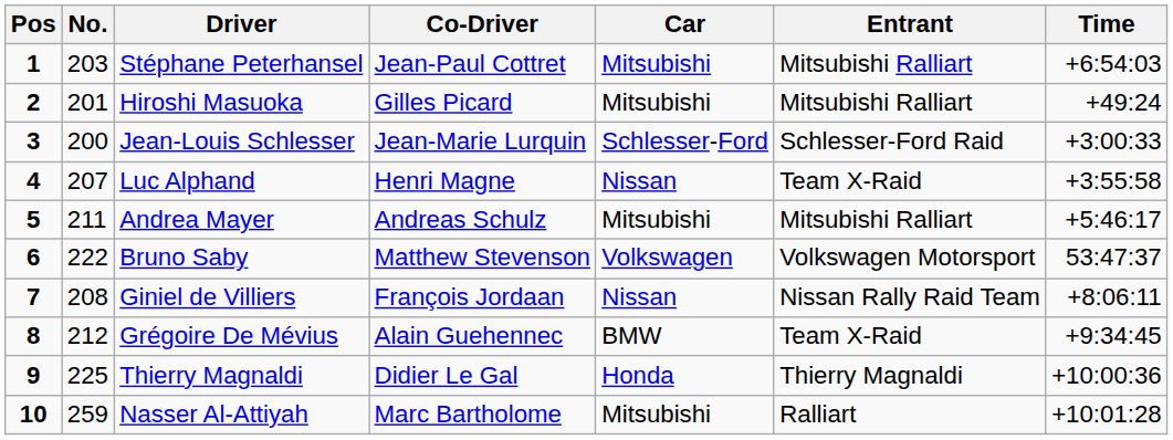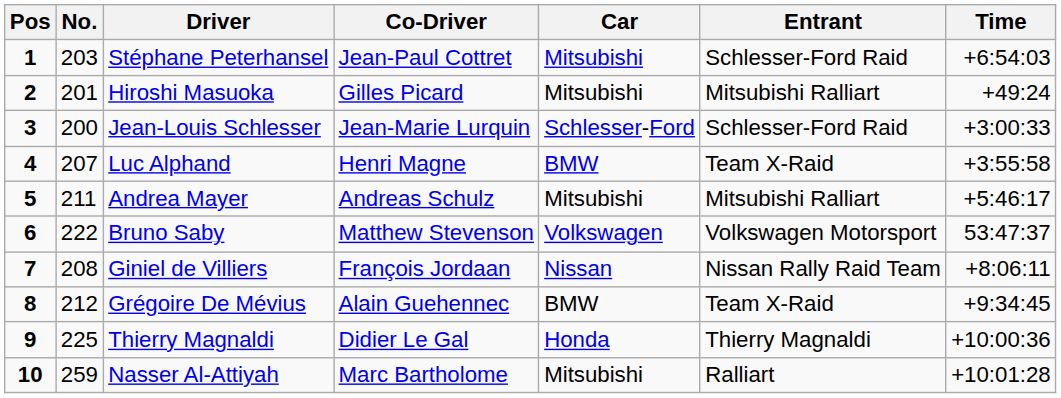Stéphane Peterhansel | Entrant: Mitsubishi Ralliart -> Schlesser-Ford Raid
Luc Alphand | Car: Nissan -> BMW
